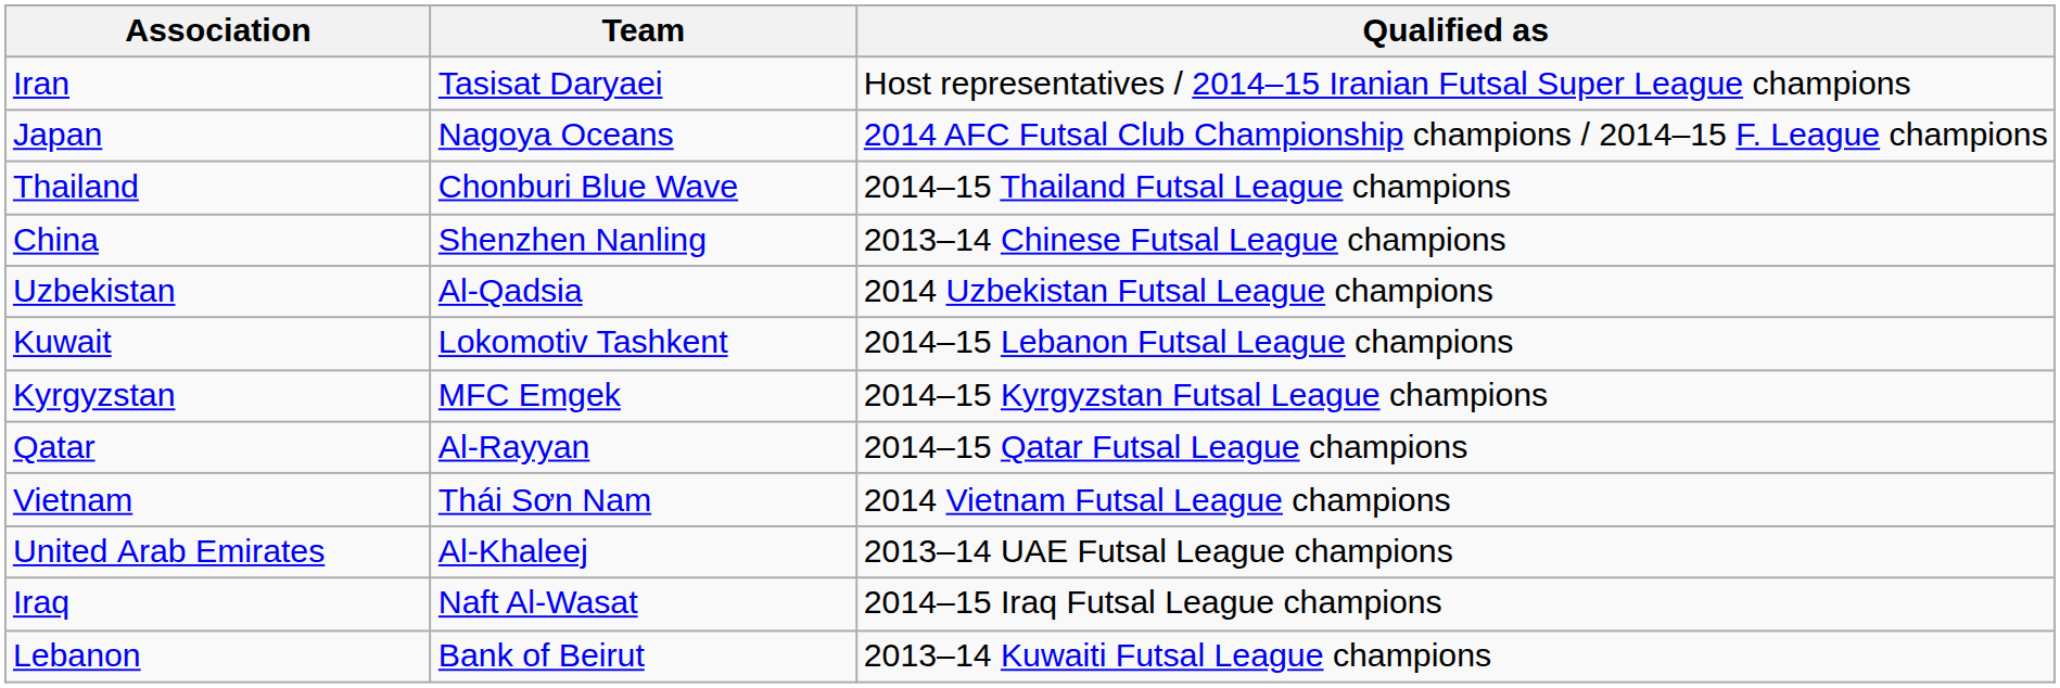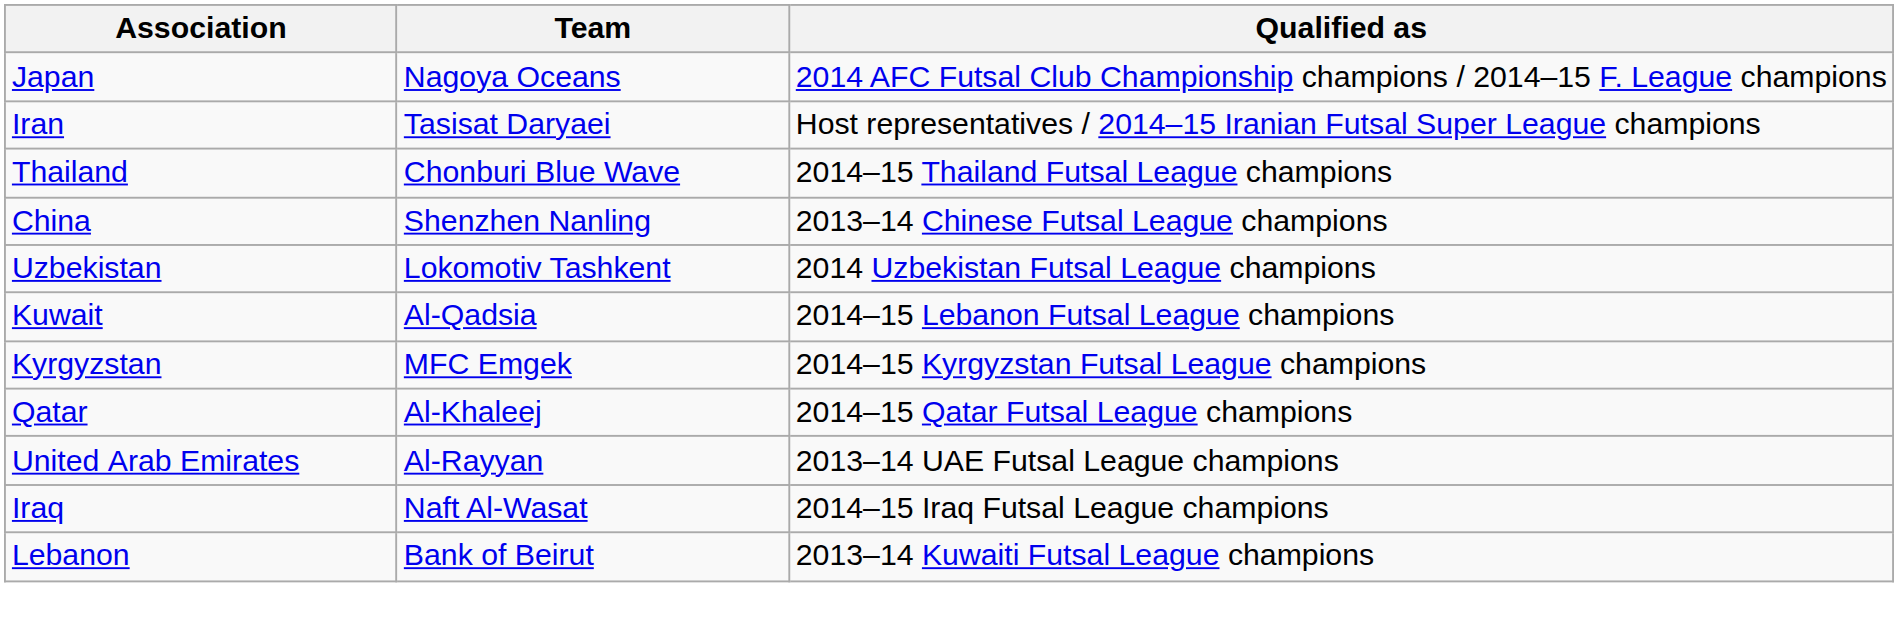rows swapped: Iran <-> Japan
Uzbekistan | Team: Al-Qadsia -> Lokomotiv Tashkent
Kuwait | Team: Lokomotiv Tashkent -> Al-Qadsia
Qatar | Team: Al-Rayyan -> Al-Khaleej
- row: Vietnam | Thái Sơn Nam | 2014 Vietnam Futsal League champions
United Arab Emirates | Team: Al-Khaleej -> Al-Rayyan
